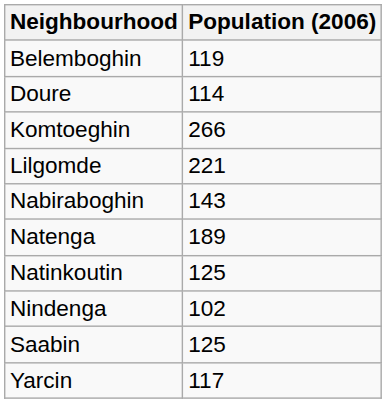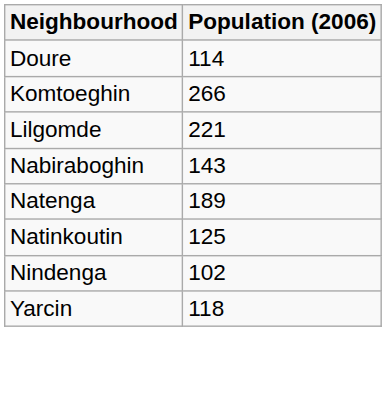- row: Belemboghin | 119
- row: Saabin | 125
Yarcin | Population (2006): 117 -> 118
